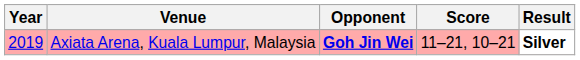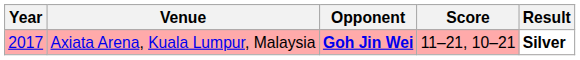Axiata Arena, Kuala Lumpur, Malaysia | Year: 2019 -> 2017
